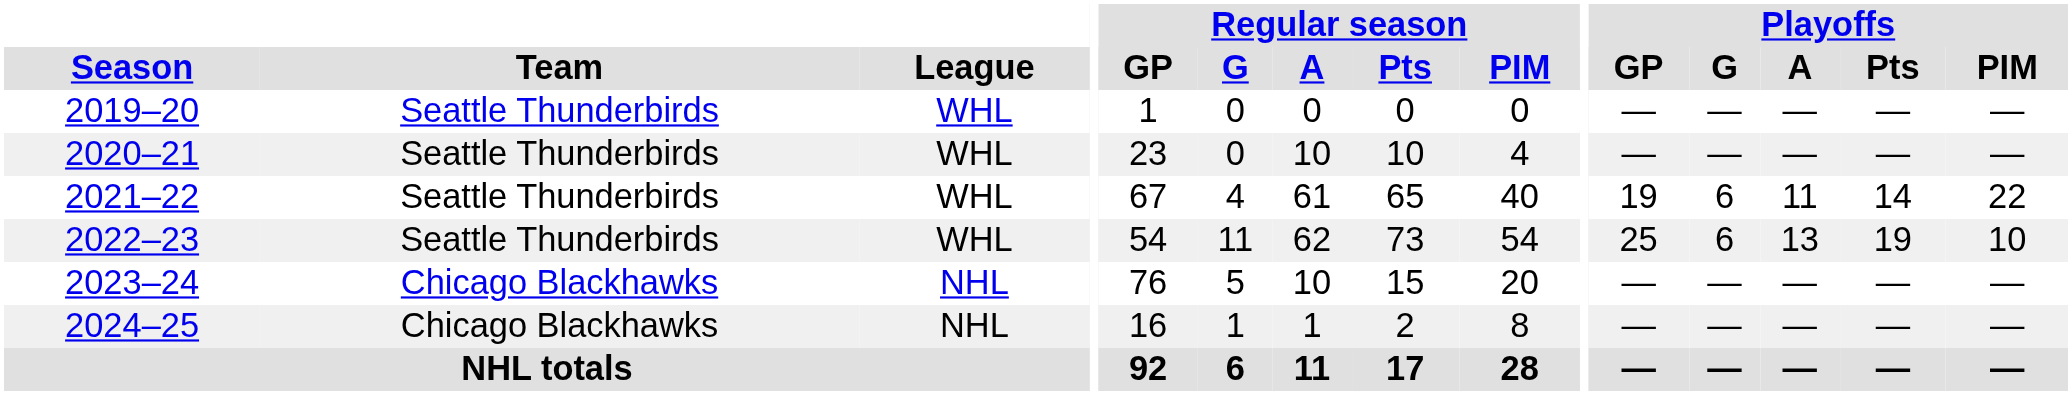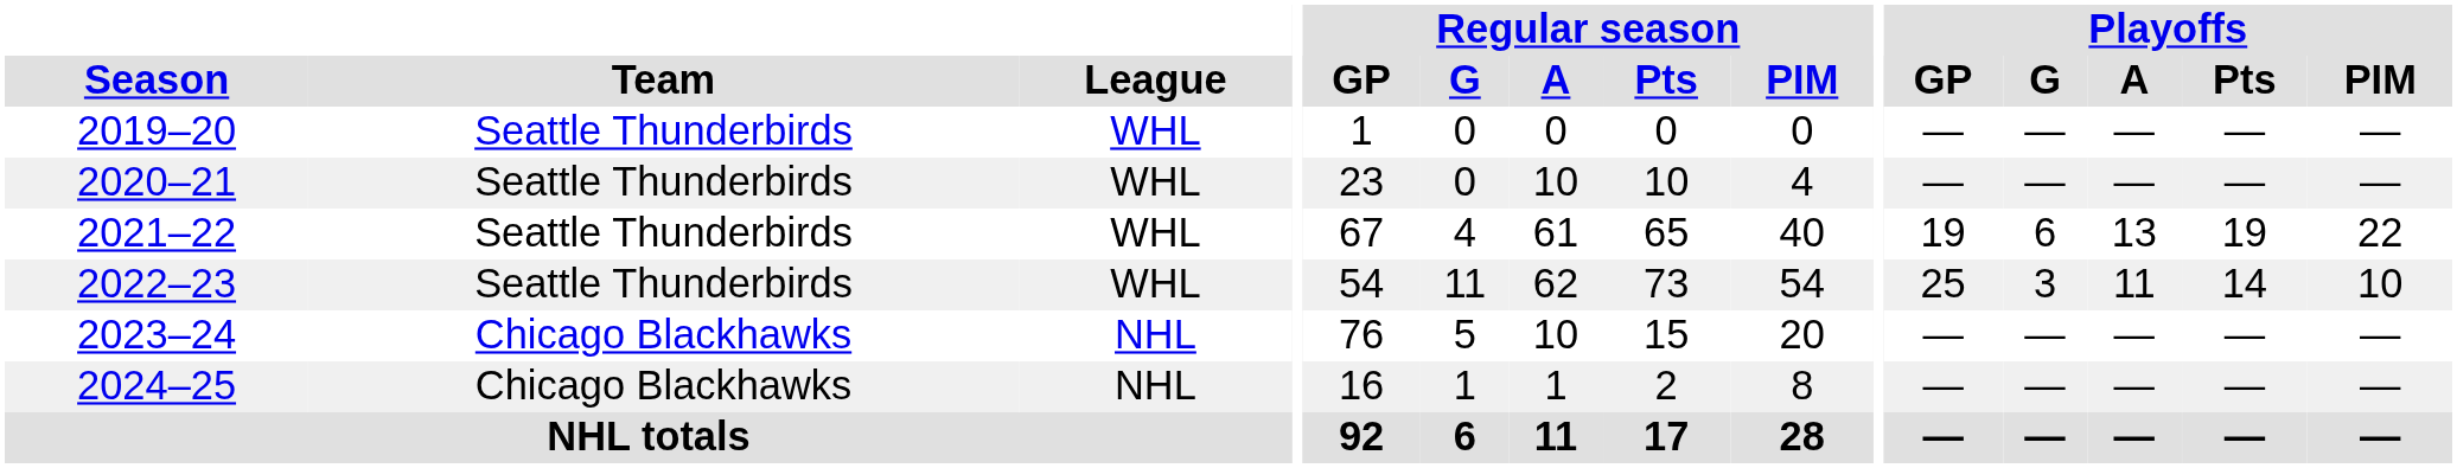2021–22 | Playoffs / A: 11 -> 13
2021–22 | Playoffs / Pts: 14 -> 19
2022–23 | Playoffs / G: 6 -> 3
2022–23 | Playoffs / A: 13 -> 11
2022–23 | Playoffs / Pts: 19 -> 14
